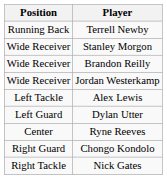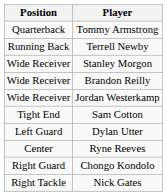+ row: Quarterback | Tommy Armstrong
+ row: Tight End | Sam Cotton
- row: Left Tackle | Alex Lewis
